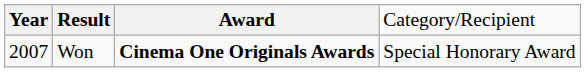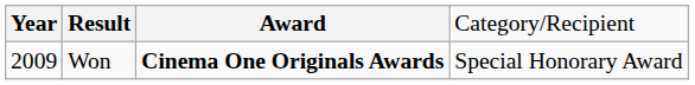Won | column 1: 2007 -> 2009
